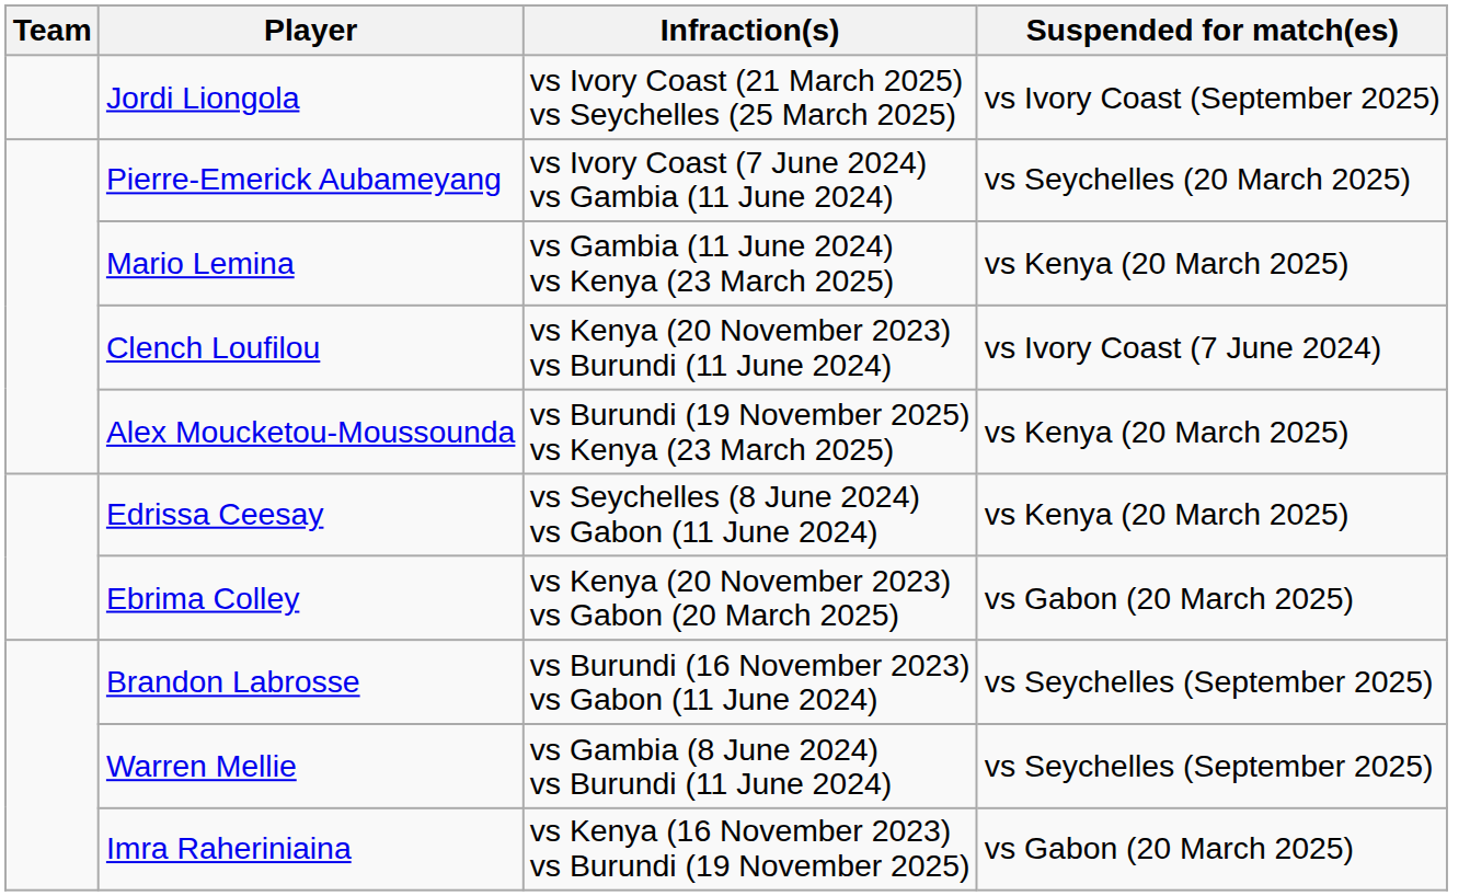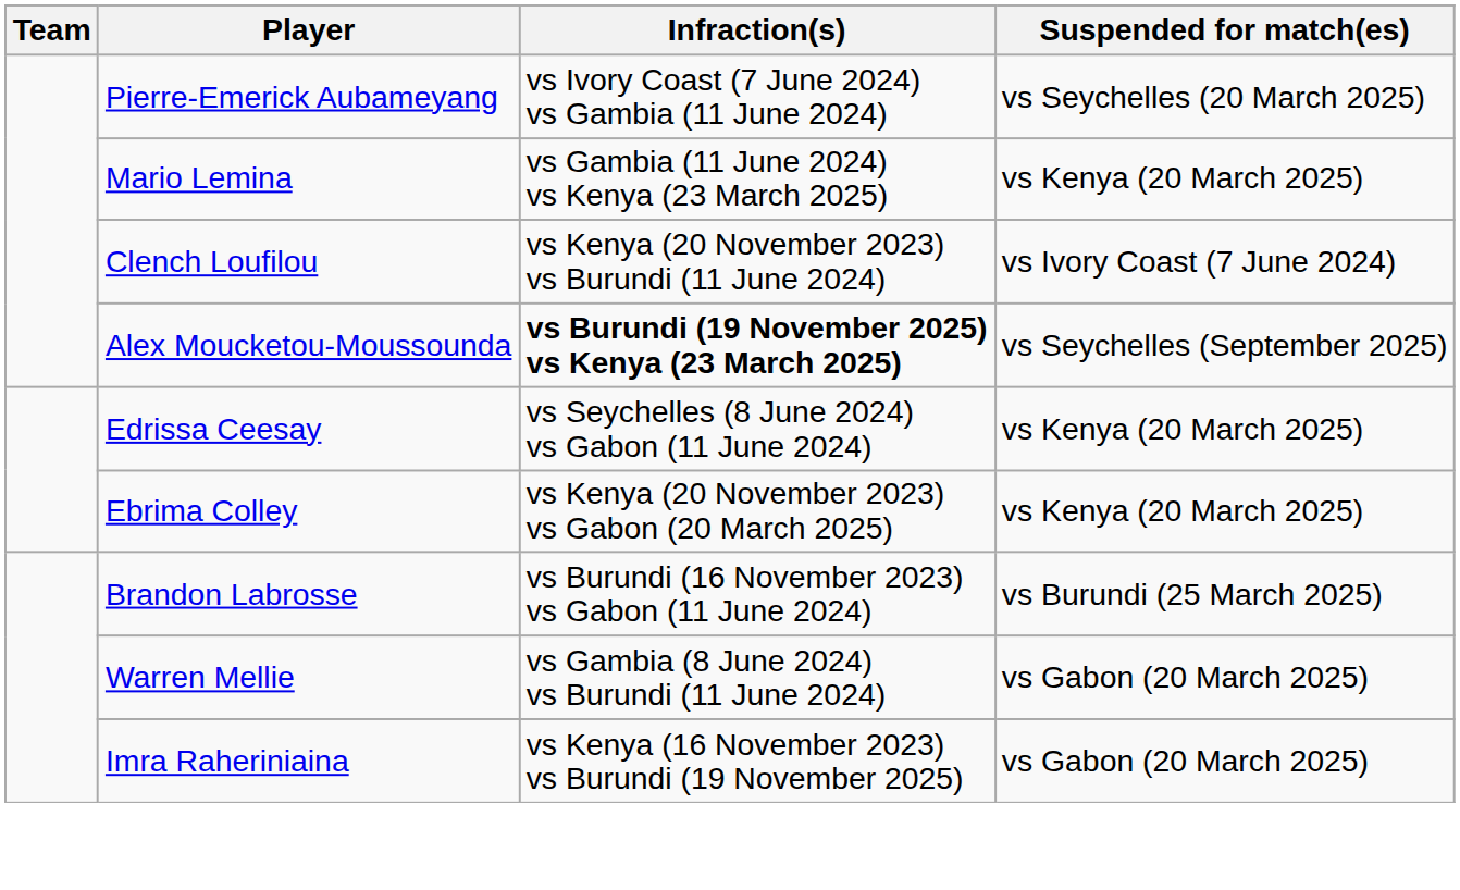- row: Jordi Liongola | vs Ivory Coast (21 March 2025) vs Seychelles (25 March 2025) | vs Ivory Coast (September 2025)
Alex Moucketou-Moussounda | Infraction(s): normal -> bold
Alex Moucketou-Moussounda | Suspended for match(es): vs Kenya (20 March 2025) -> vs Seychelles (September 2025)
Ebrima Colley | Suspended for match(es): vs Gabon (20 March 2025) -> vs Kenya (20 March 2025)
Brandon Labrosse | Suspended for match(es): vs Seychelles (September 2025) -> vs Burundi (25 March 2025)
Warren Mellie | Suspended for match(es): vs Seychelles (September 2025) -> vs Gabon (20 March 2025)
